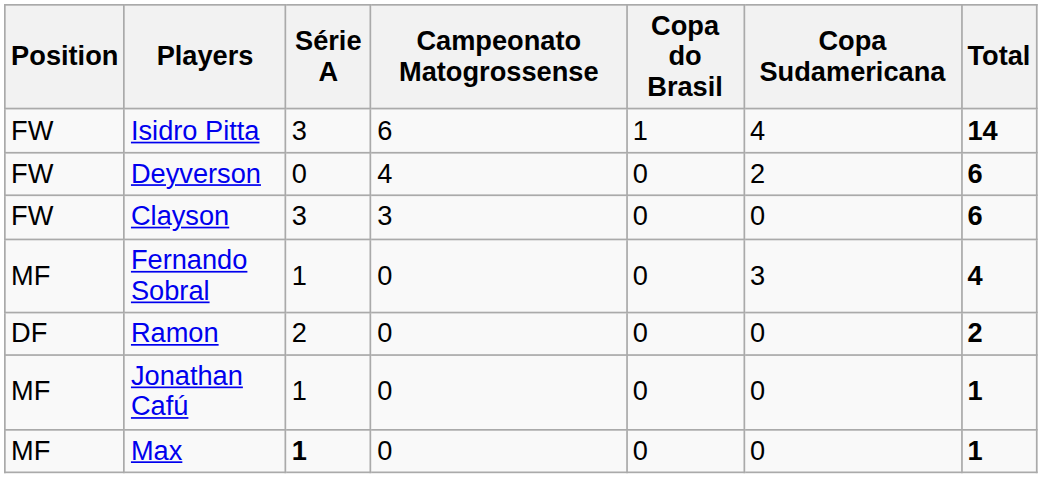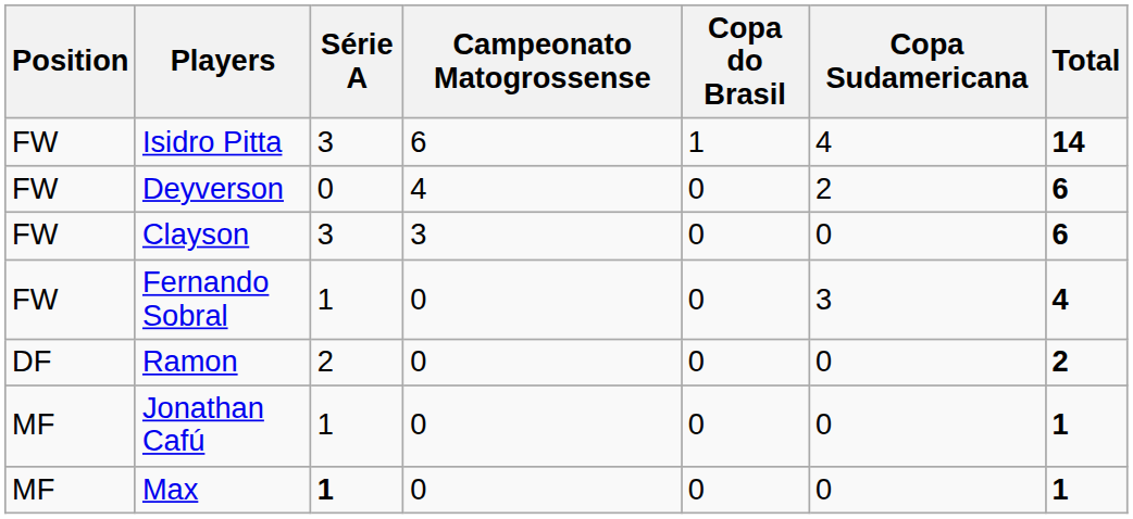Fernando Sobral | Position: MF -> FW
